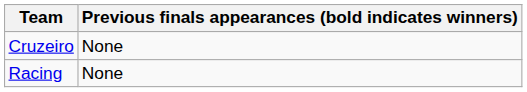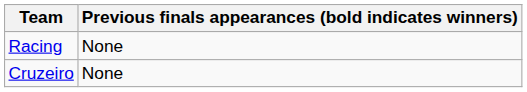rows swapped: Racing <-> Cruzeiro
